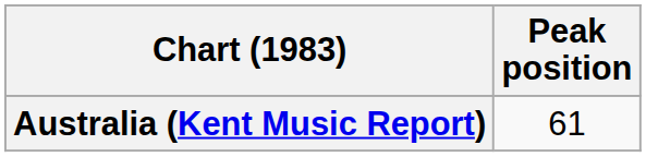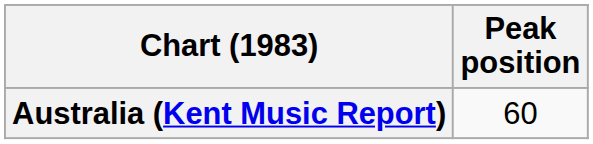Australia (Kent Music Report) | Peak position: 61 -> 60
